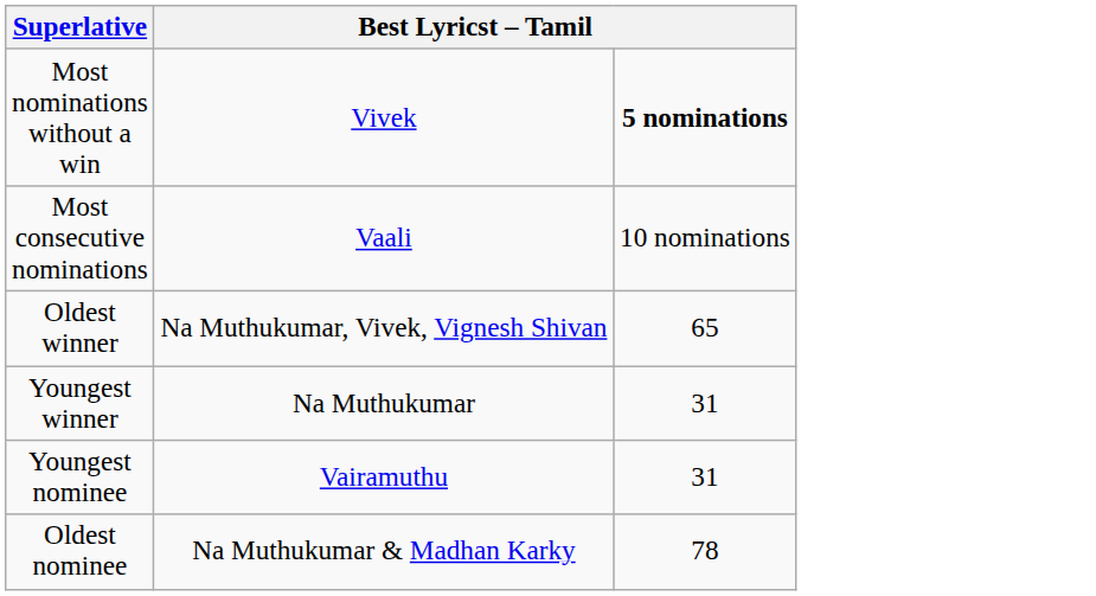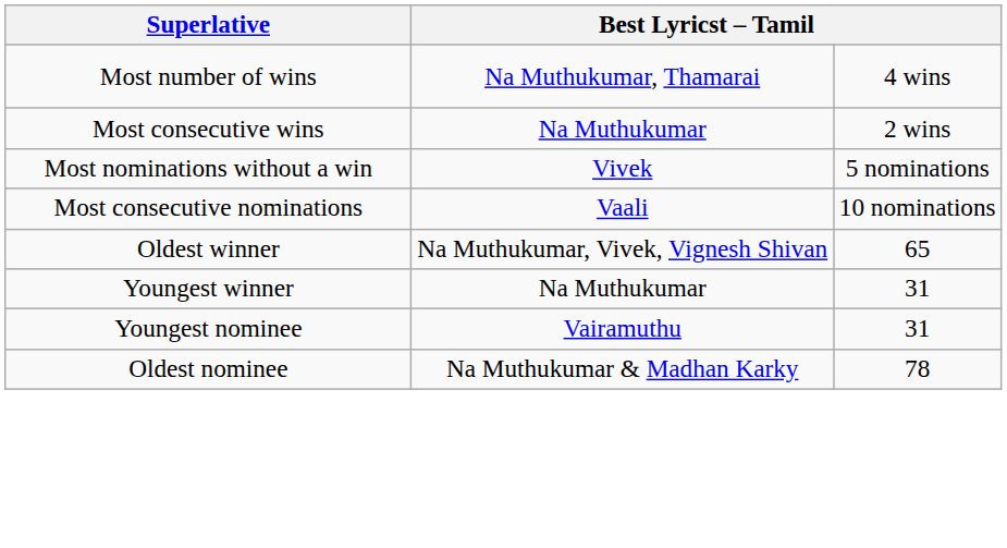+ row: Most number of wins | Na Muthukumar, Thamarai | 4 wins
+ row: Most consecutive wins | Na Muthukumar | 2 wins
Most nominations without a win | column 3: bold -> normal
